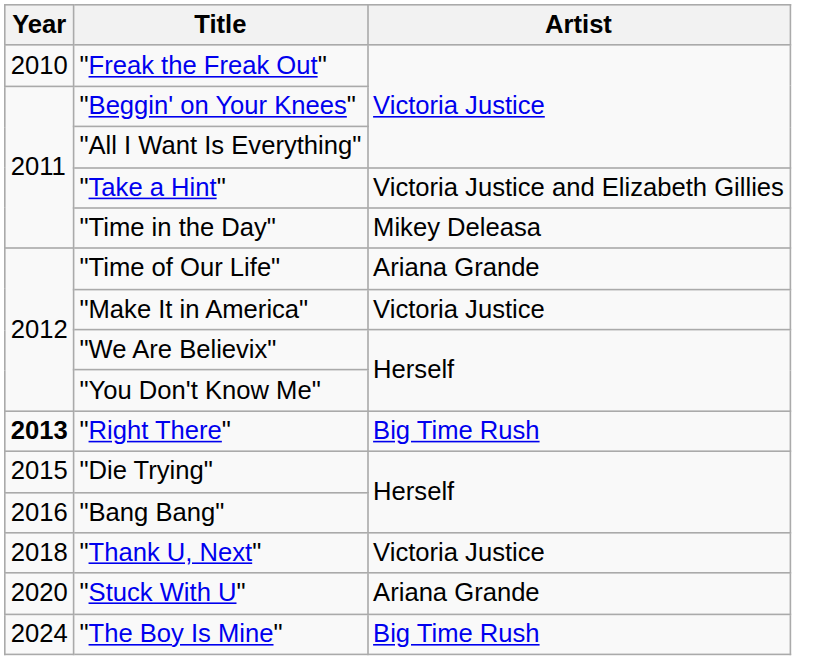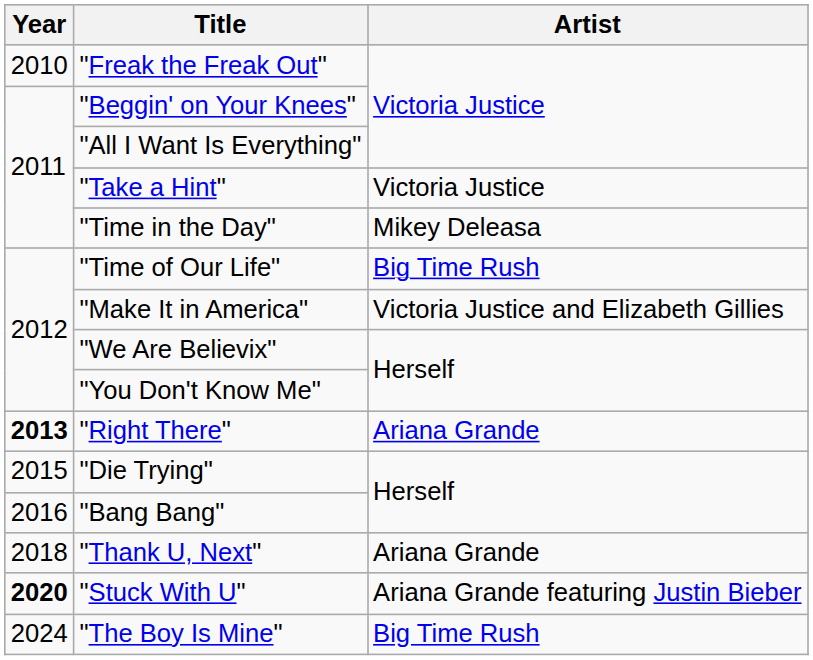"Take a Hint" | Artist: Victoria Justice and Elizabeth Gillies -> Victoria Justice
"Time of Our Life" | Artist: Ariana Grande -> Big Time Rush
"Make It in America" | Artist: Victoria Justice -> Victoria Justice and Elizabeth Gillies
"Right There" | Artist: Big Time Rush -> Ariana Grande
"Thank U, Next" | Artist: Victoria Justice -> Ariana Grande
"Stuck With U" | Year: normal -> bold
"Stuck With U" | Artist: Ariana Grande -> Ariana Grande featuring Justin Bieber
